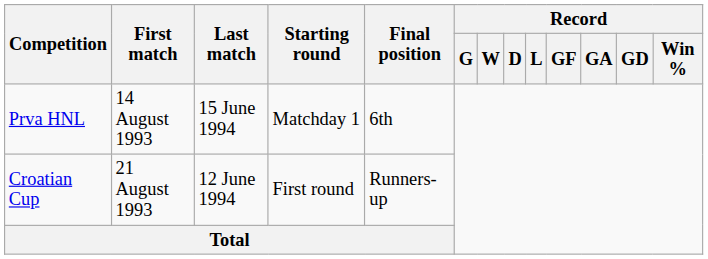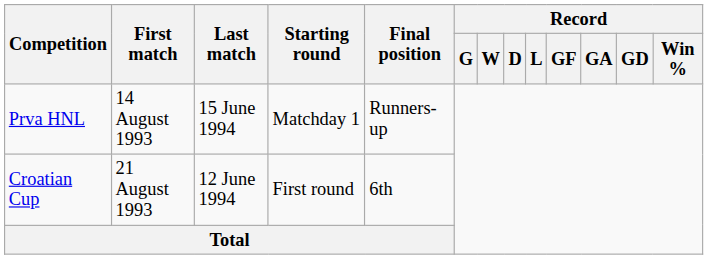Prva HNL | Final position: 6th -> Runners-up
Croatian Cup | Final position: Runners-up -> 6th
